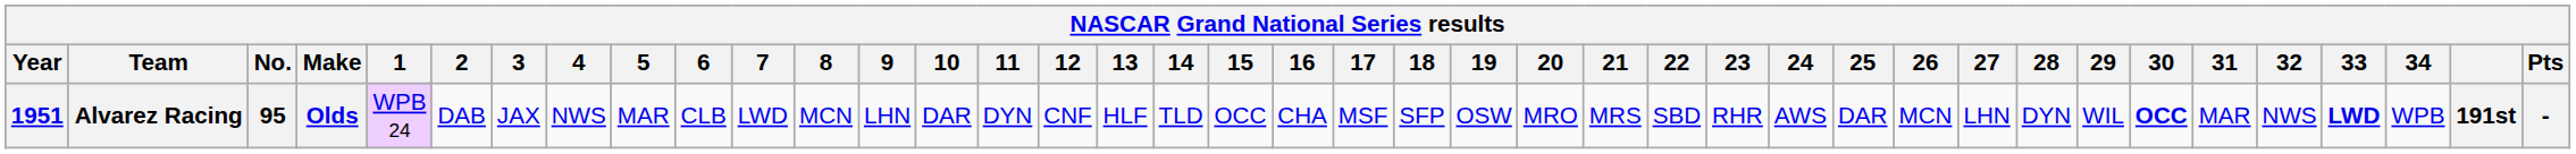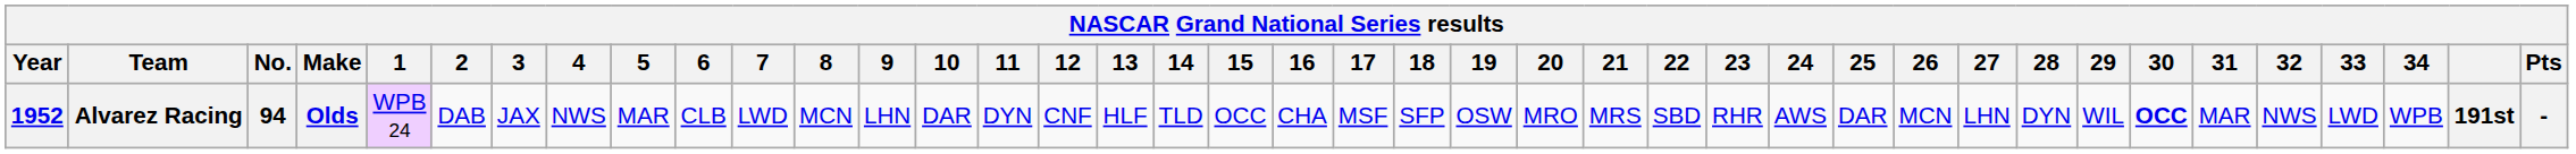Alvarez Racing | Year: 1951 -> 1952
Alvarez Racing | No.: 95 -> 94
Alvarez Racing | 33: bold -> normal
